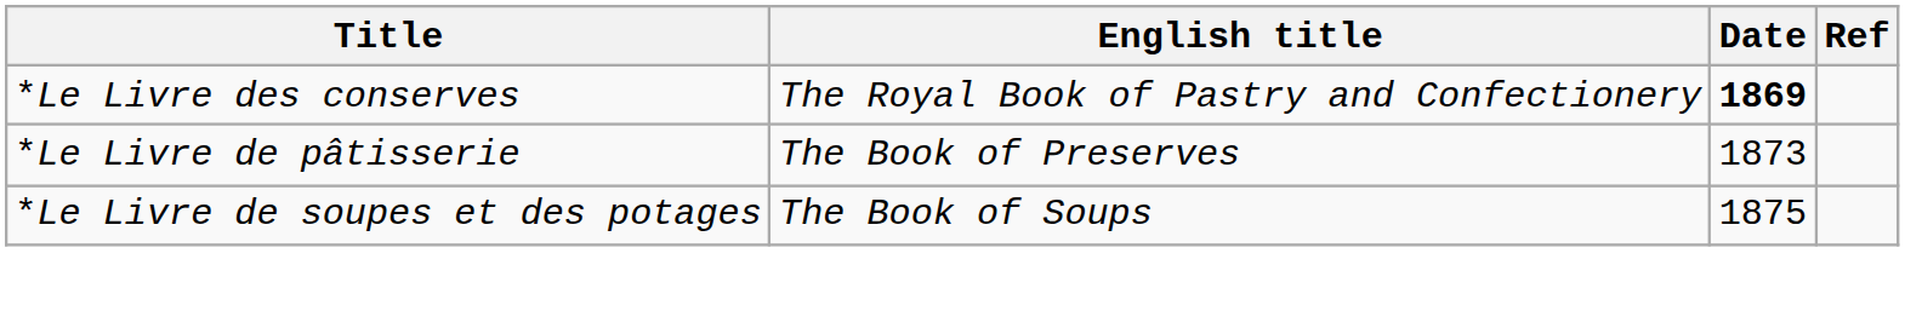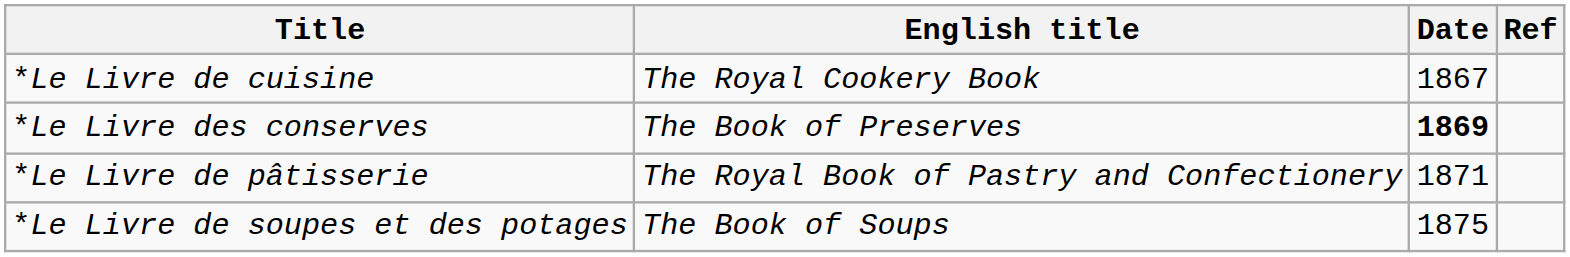+ row: *Le Livre de cuisine | The Royal Cookery Book | 1867
*Le Livre des conserves | English title: The Royal Book of Pastry and Confectionery -> The Book of Preserves
*Le Livre de pâtisserie | English title: The Book of Preserves -> The Royal Book of Pastry and Confectionery
*Le Livre de pâtisserie | Date: 1873 -> 1871
